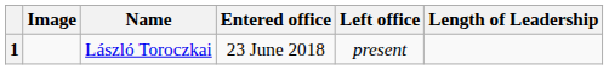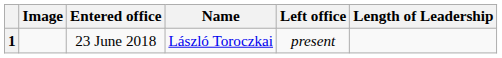columns swapped: Name <-> Entered office
